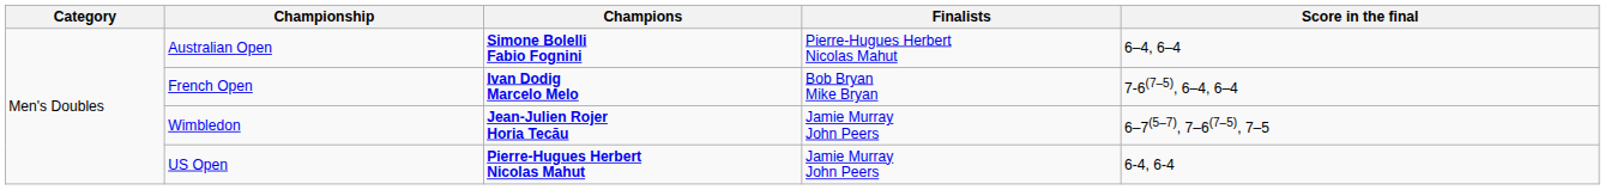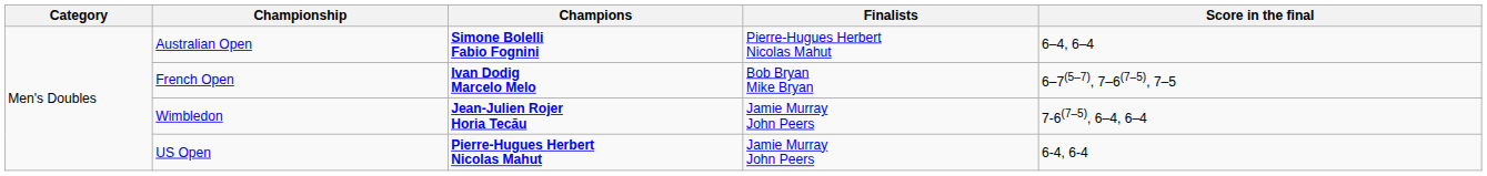French Open | Score in the final: 7-6(7–5), 6–4, 6–4 -> 6–7(5–7), 7–6(7–5), 7–5
Wimbledon | Score in the final: 6–7(5–7), 7–6(7–5), 7–5 -> 7-6(7–5), 6–4, 6–4
